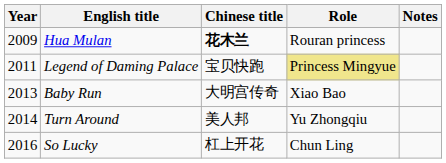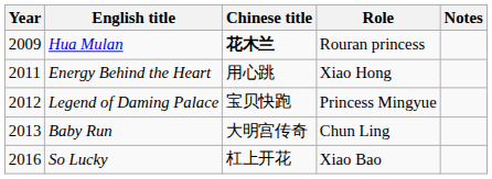+ row: 2011 | Energy Behind the Heart | 用心跳 | Xiao Hong
Legend of Daming Palace | Year: 2011 -> 2012
Legend of Daming Palace | Role: khaki background -> no background
Baby Run | Role: Xiao Bao -> Chun Ling
- row: 2014 | Turn Around | 美人邦 | Yu Zhongqiu
So Lucky | Role: Chun Ling -> Xiao Bao
